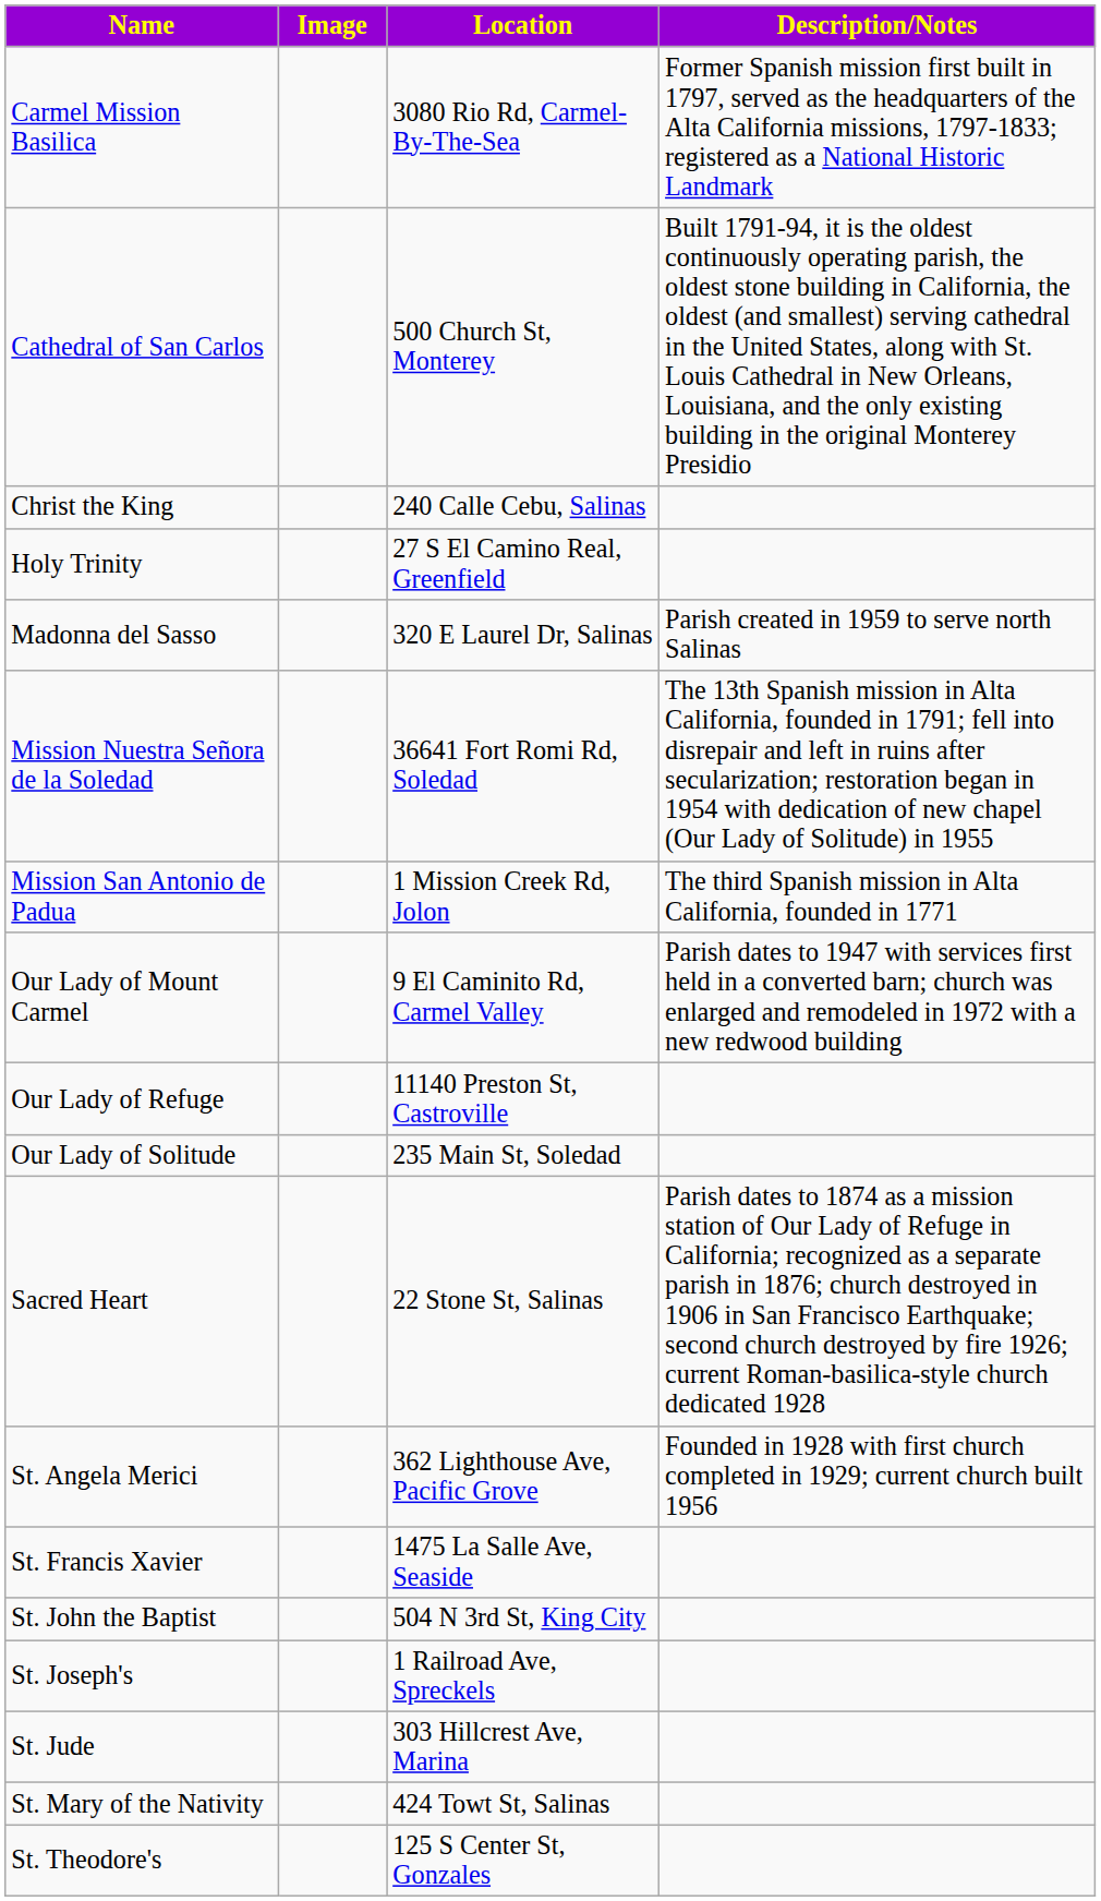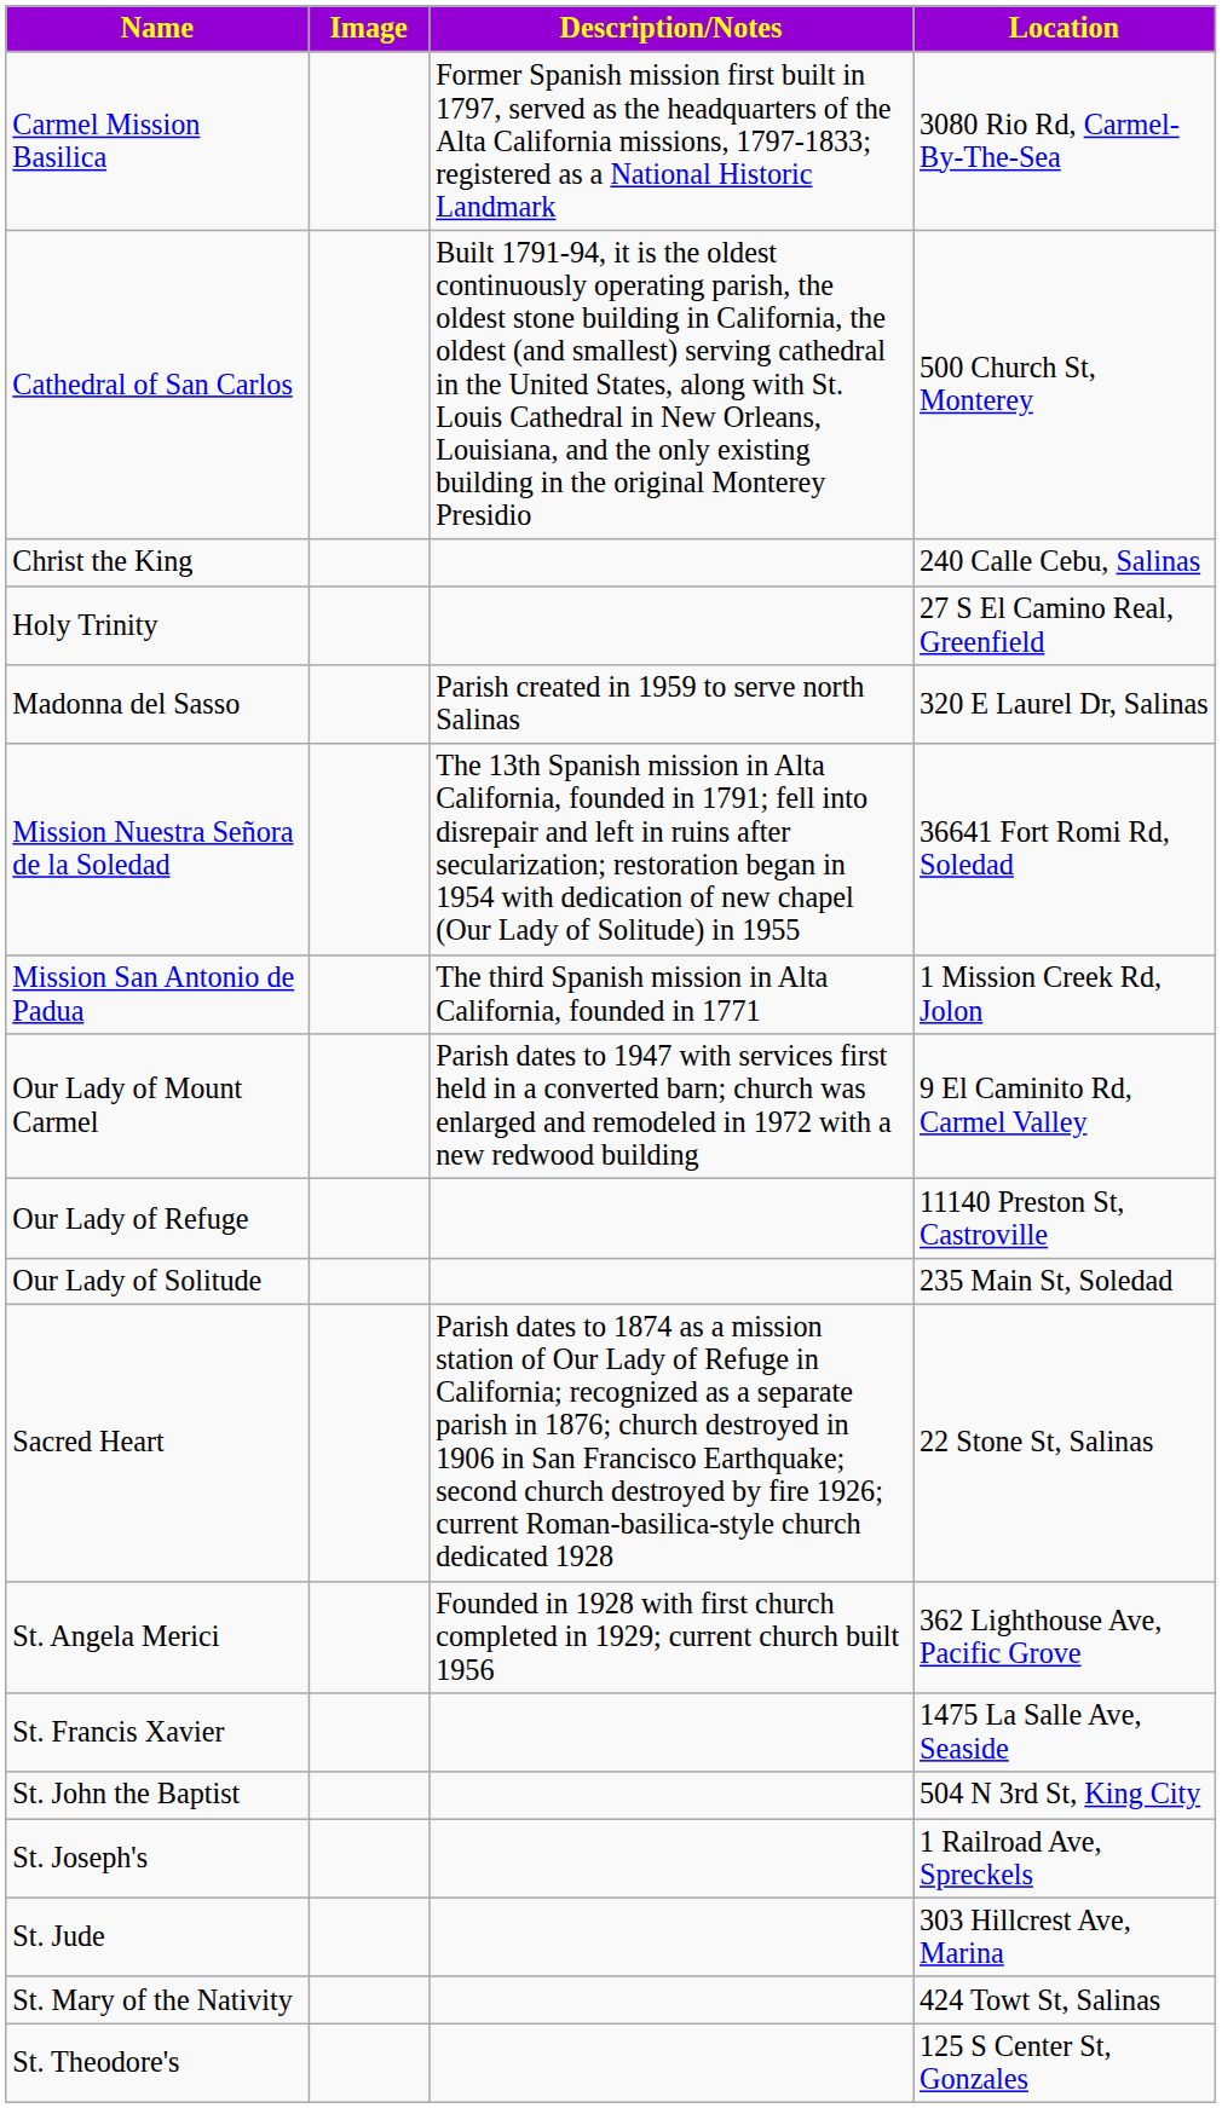columns swapped: Location <-> Description/Notes
